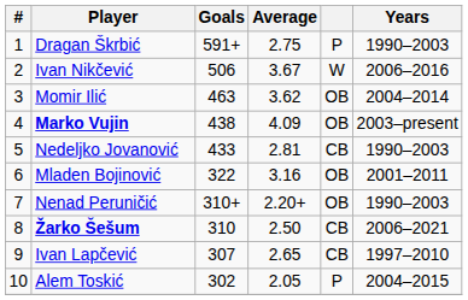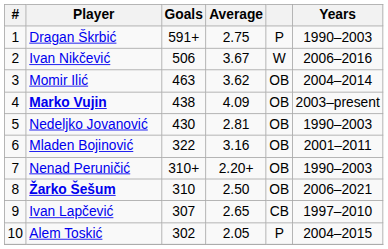Nedeljko Jovanović | Goals: 433 -> 430
Nedeljko Jovanović | column 5: CB -> OB
Žarko Šešum | column 5: CB -> OB
